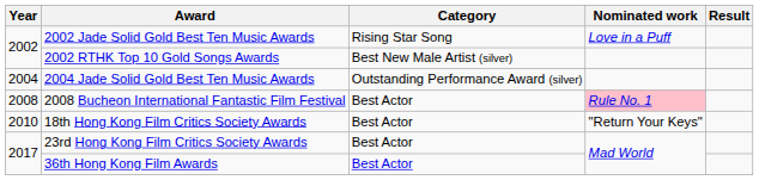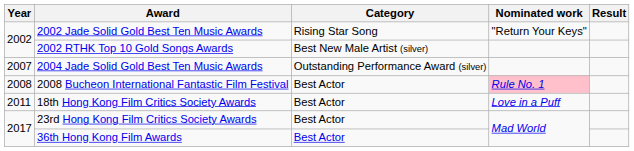2002 Jade Solid Gold Best Ten Music Awards | Nominated work: Love in a Puff -> "Return Your Keys"
2004 Jade Solid Gold Best Ten Music Awards | Year: 2004 -> 2007
18th Hong Kong Film Critics Society Awards | Year: 2010 -> 2011
18th Hong Kong Film Critics Society Awards | Nominated work: "Return Your Keys" -> Love in a Puff
